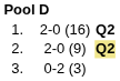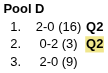2. | column 3: 2-0 (9) -> 0-2 (3)
3. | column 3: 0-2 (3) -> 2-0 (9)
